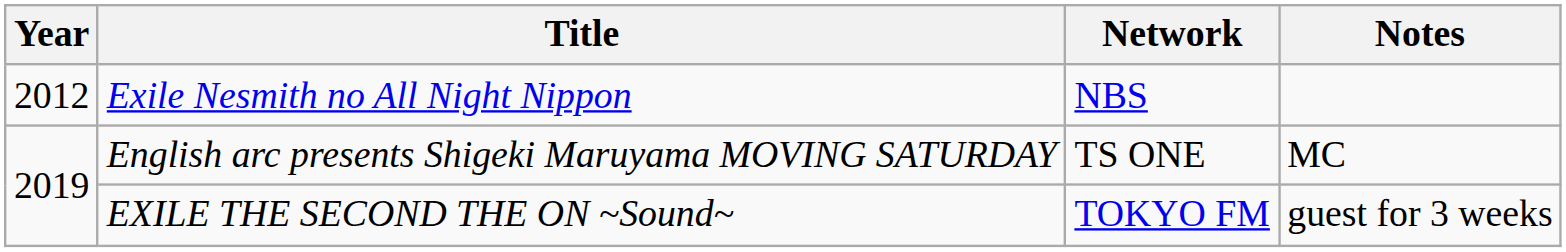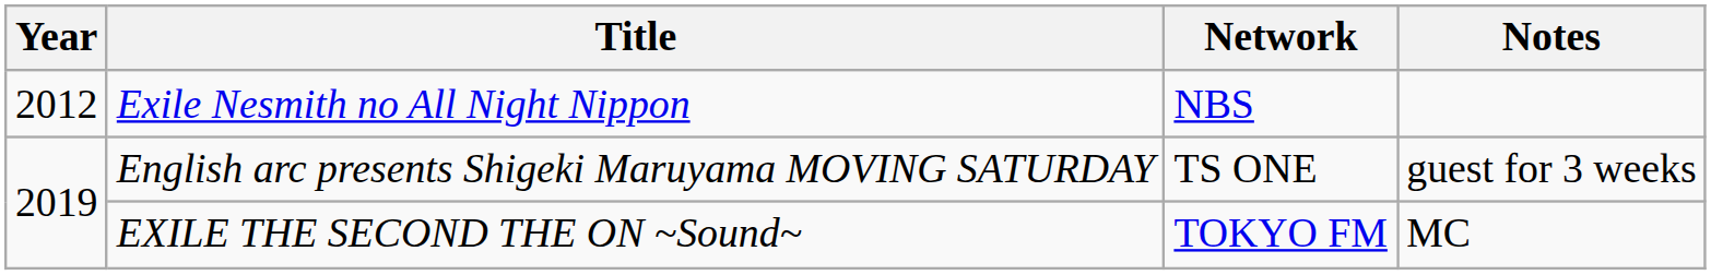English arc presents Shigeki Maruyama MOVING SATURDAY | Notes: MC -> guest for 3 weeks
EXILE THE SECOND THE ON ~Sound~ | Notes: guest for 3 weeks -> MC
